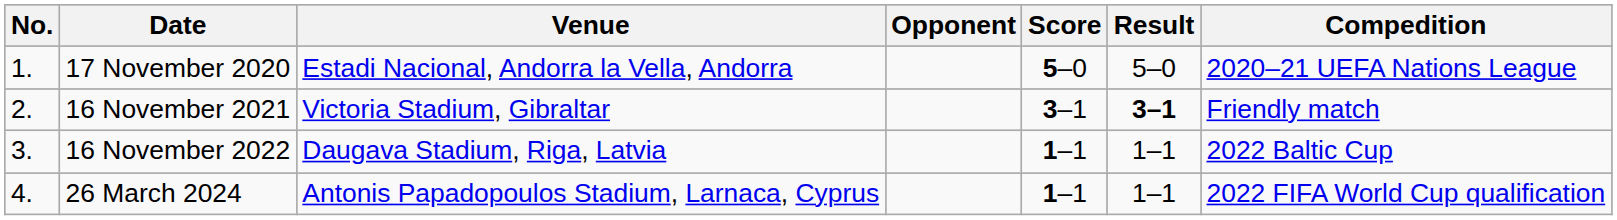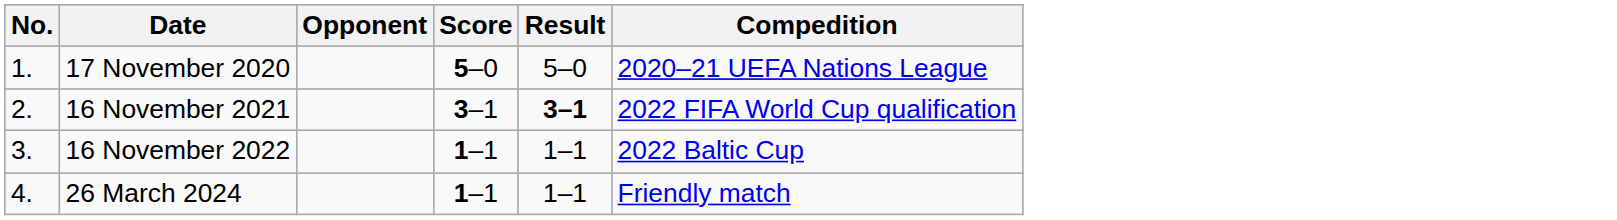- column: Venue | Estadi Nacional, Andorra la Vella, Andorra | Victoria Stadium, Gibraltar | Daugava Stadium, Riga, Latvia | Antonis Papadopoulos Stadium, Larnaca, Cyprus
16 November 2021 | Compedition: Friendly match -> 2022 FIFA World Cup qualification
26 March 2024 | Compedition: 2022 FIFA World Cup qualification -> Friendly match
